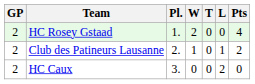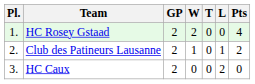columns swapped: Pl. <-> GP
